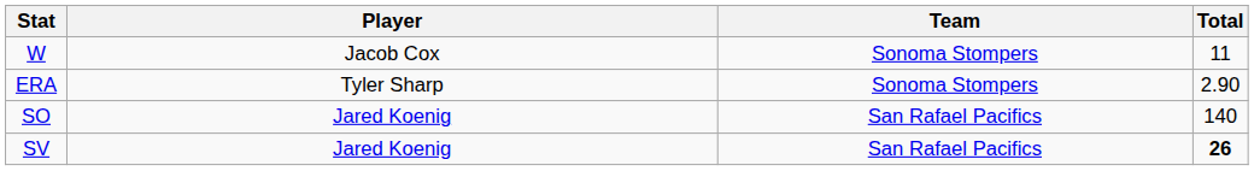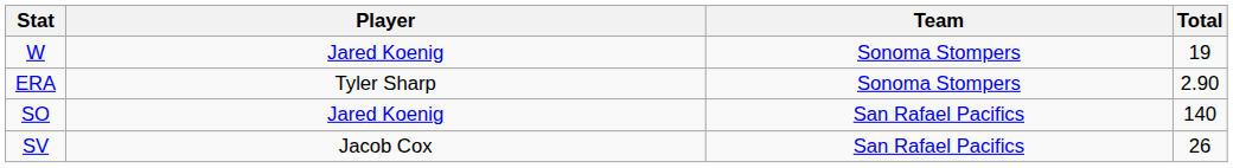W | Player: Jacob Cox -> Jared Koenig
W | Total: 11 -> 19
SV | Player: Jared Koenig -> Jacob Cox
SV | Total: bold -> normal
